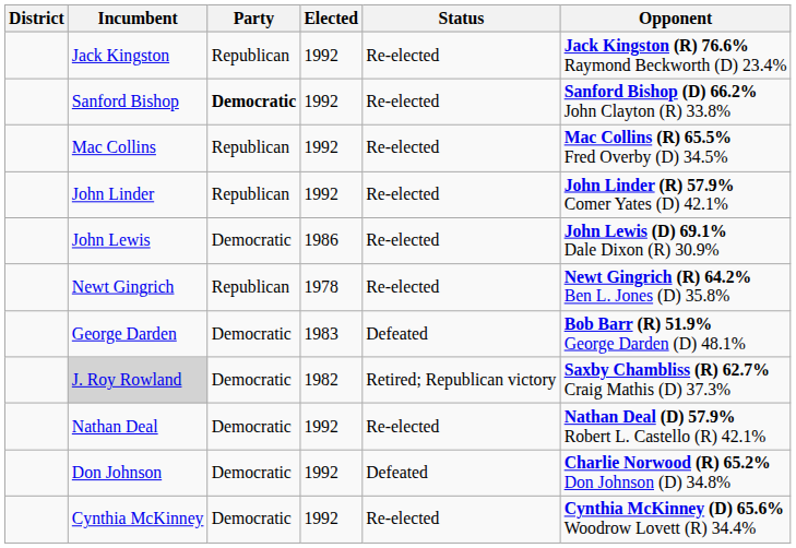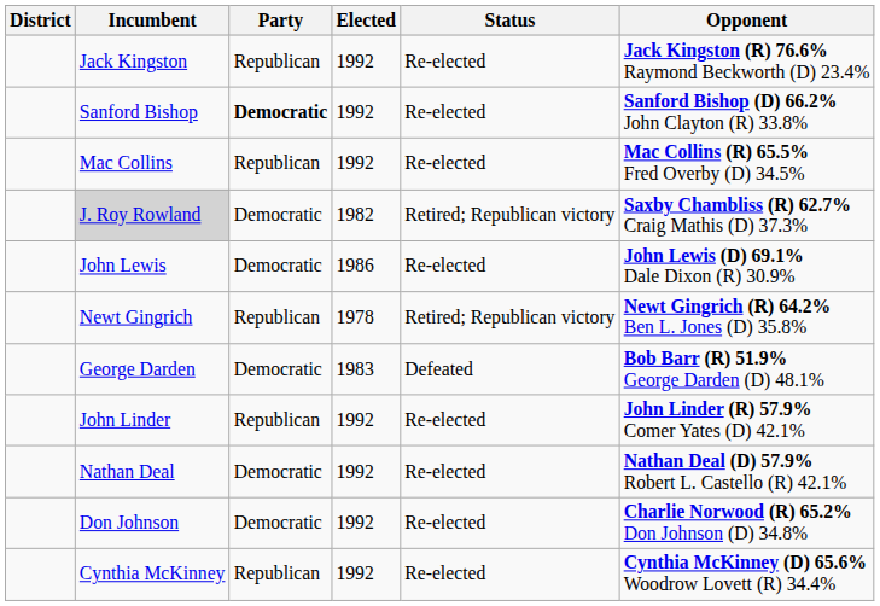rows swapped: John Linder <-> J. Roy Rowland
Newt Gingrich | Status: Re-elected -> Retired; Republican victory
Don Johnson | Status: Defeated -> Re-elected
Cynthia McKinney | Party: Democratic -> Republican
